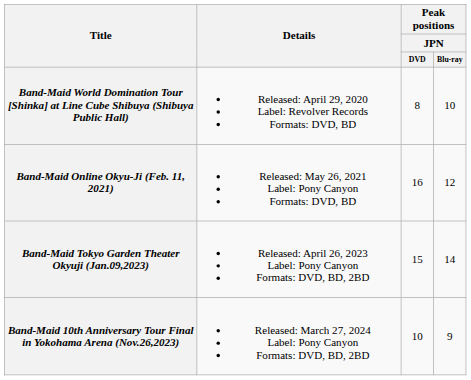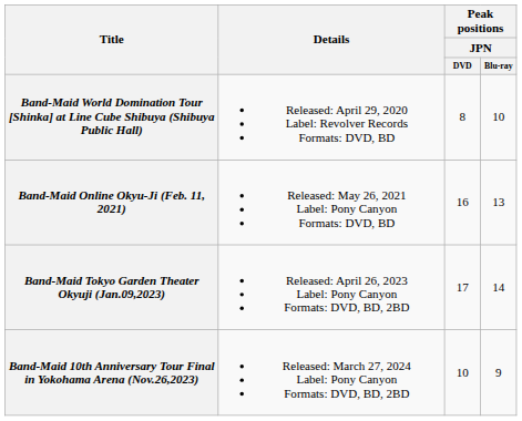Band-Maid Online Okyu-Ji (Feb. 11, 2021) | Peak positions / JPN / Blu-ray: 12 -> 13
Band-Maid Tokyo Garden Theater Okyuji (Jan.09,2023) | Peak positions / JPN / DVD: 15 -> 17
